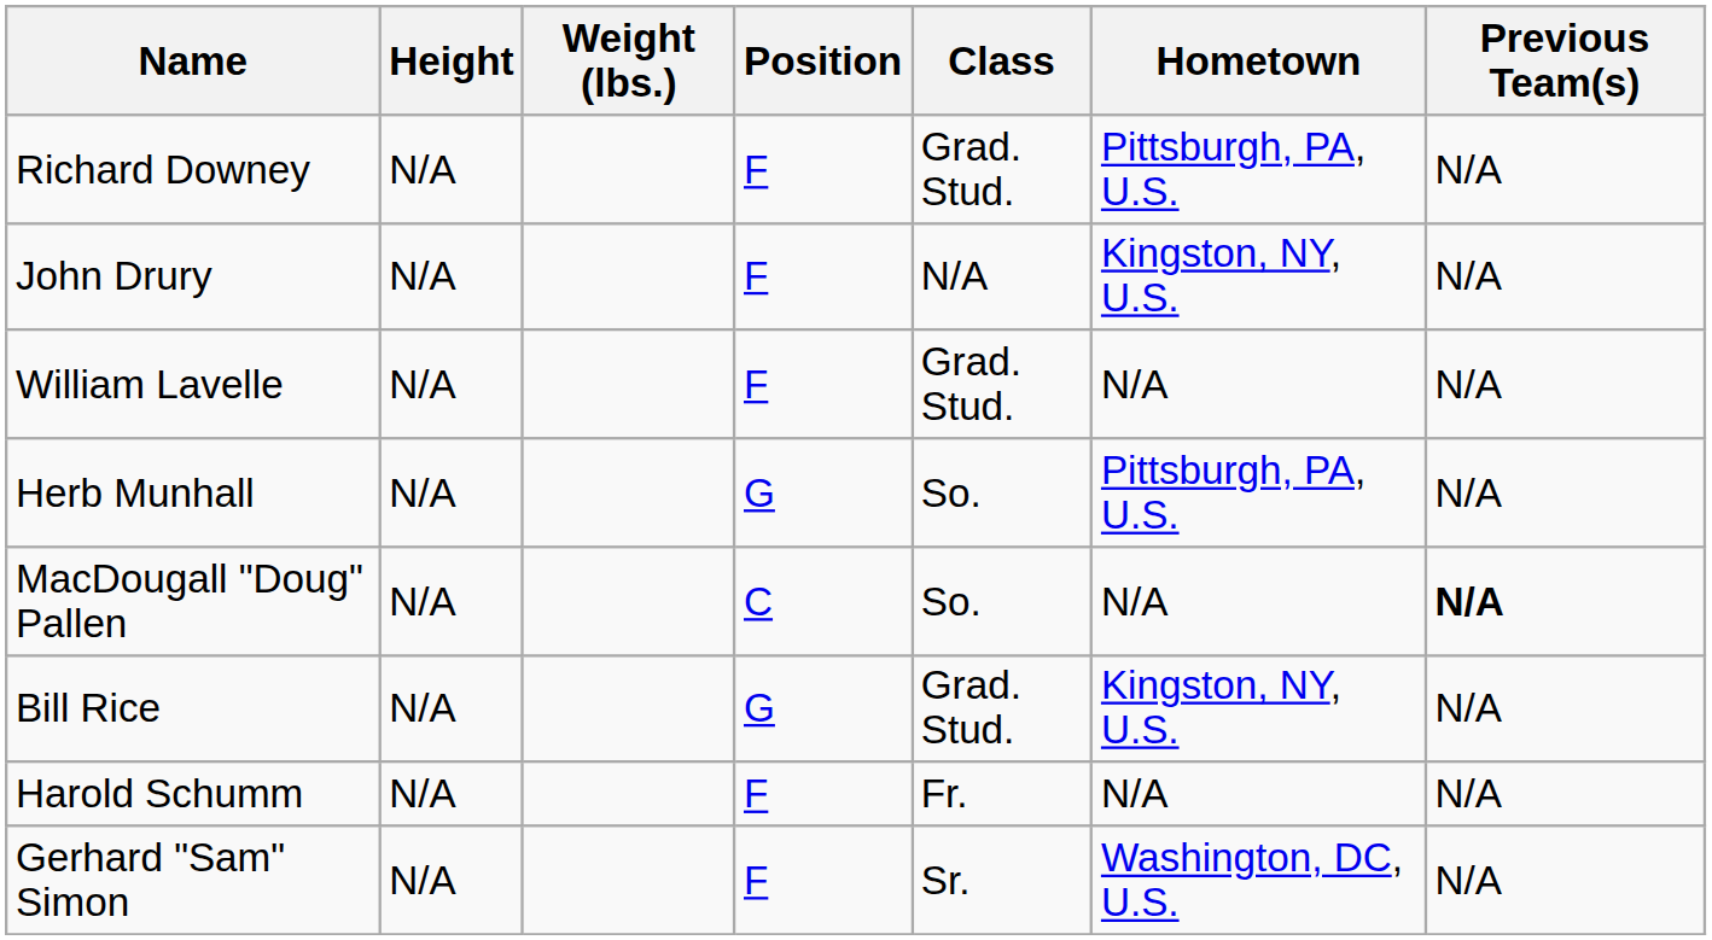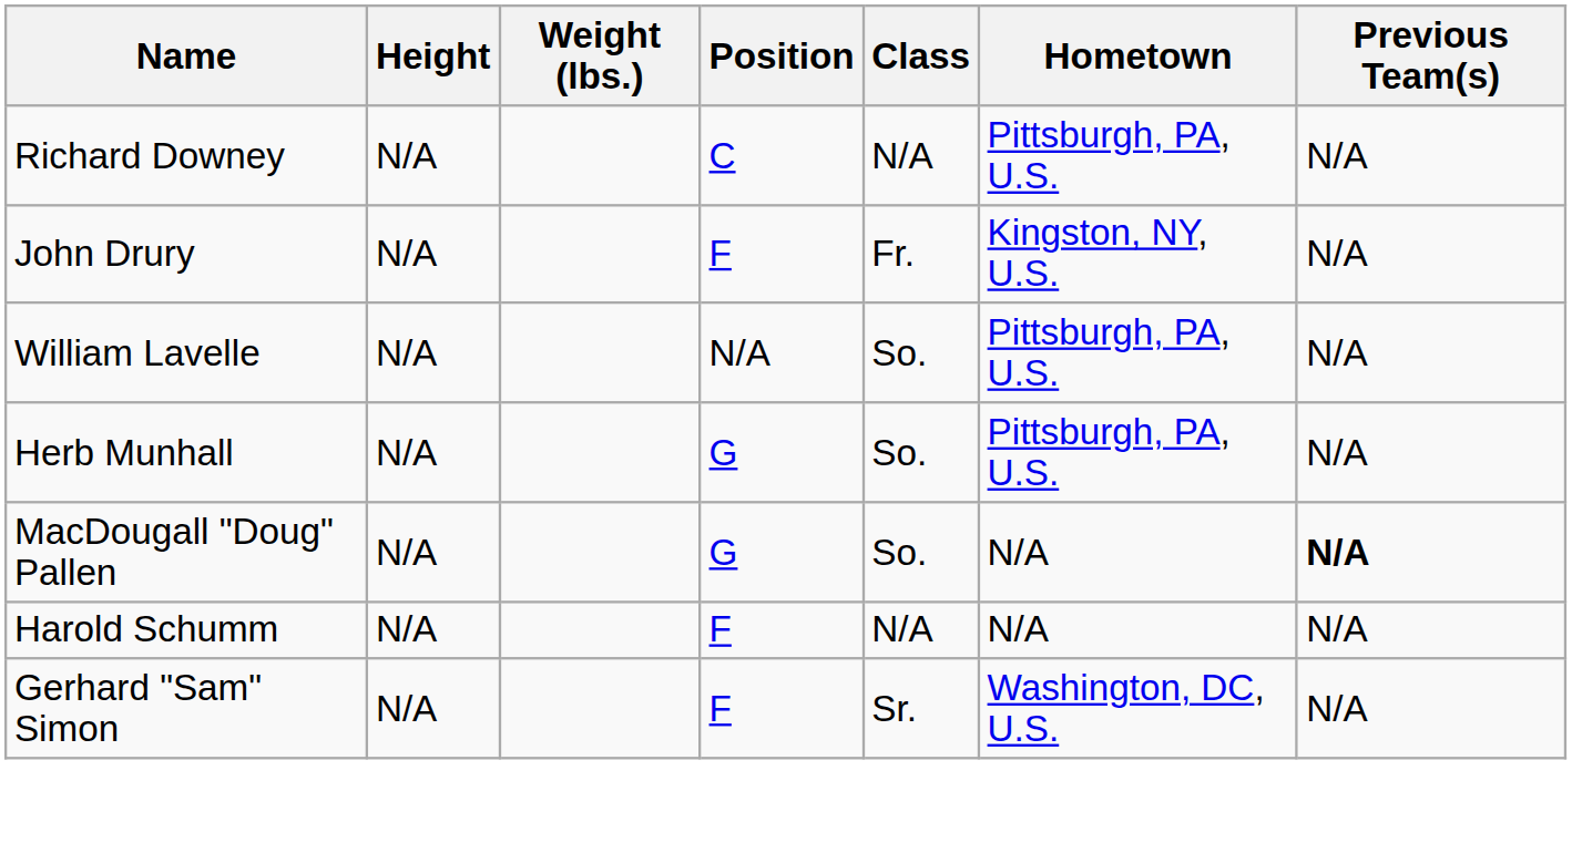Richard Downey | Position: F -> C
Richard Downey | Class: Grad. Stud. -> N/A
John Drury | Class: N/A -> Fr.
William Lavelle | Position: F -> N/A
William Lavelle | Class: Grad. Stud. -> So.
William Lavelle | Hometown: N/A -> Pittsburgh, PA, U.S.
MacDougall "Doug" Pallen | Position: C -> G
- row: Bill Rice | N/A | G | Grad. Stud. | Kingston, NY, U.S. | N/A
Harold Schumm | Class: Fr. -> N/A
